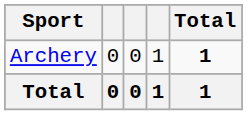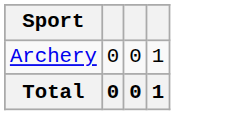- column: Total | 1 | 1
